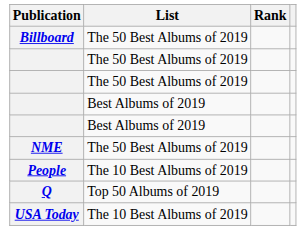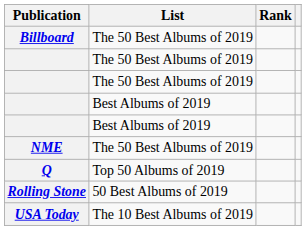- row: People | The 10 Best Albums of 2019
+ row: Rolling Stone | 50 Best Albums of 2019
